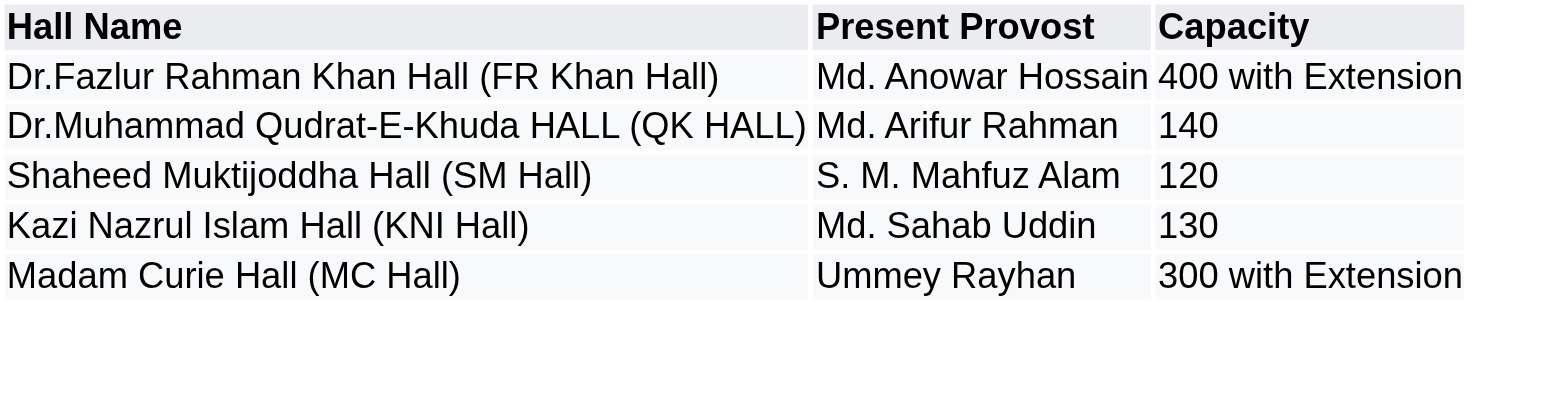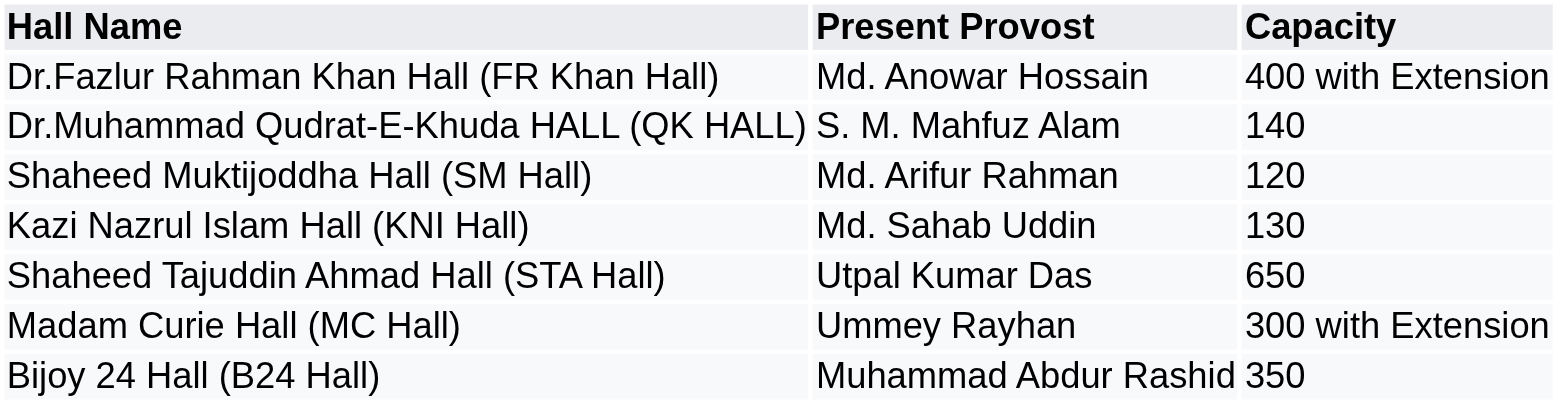Dr.Muhammad Qudrat-E-Khuda HALL (QK HALL) | column 2: Md. Arifur Rahman -> S. M. Mahfuz Alam
Shaheed Muktijoddha Hall (SM Hall) | column 2: S. M. Mahfuz Alam -> Md. Arifur Rahman
+ row: Shaheed Tajuddin Ahmad Hall (STA Hall) | Utpal Kumar Das | 650
+ row: Bijoy 24 Hall (B24 Hall) | Muhammad Abdur Rashid | 350
